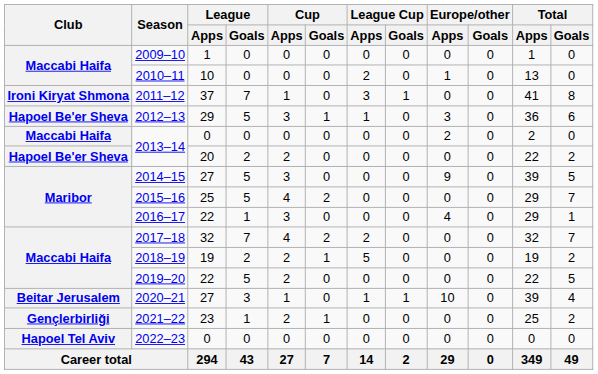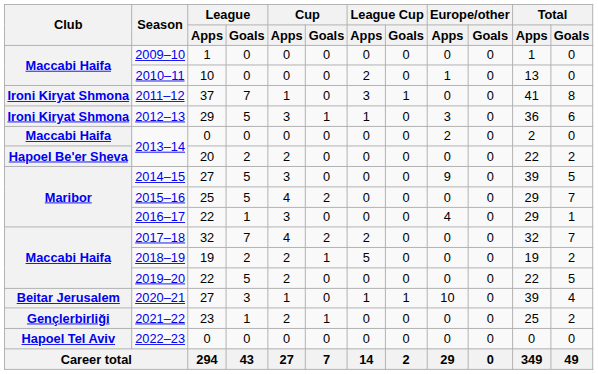2012–13 | Club: Hapoel Be'er Sheva -> Ironi Kiryat Shmona
